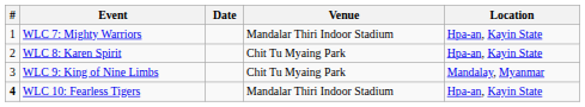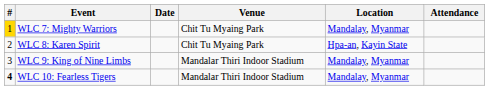+ column: Attendance
WLC 7: Mighty Warriors | #: no background -> gold background
WLC 7: Mighty Warriors | Venue: Mandalar Thiri Indoor Stadium -> Chit Tu Myaing Park
WLC 7: Mighty Warriors | Location: Hpa-an, Kayin State -> Mandalay, Myanmar
WLC 9: King of Nine Limbs | Venue: Chit Tu Myaing Park -> Mandalar Thiri Indoor Stadium
WLC 10: Fearless Tigers | Location: Hpa-an, Kayin State -> Mandalay, Myanmar
